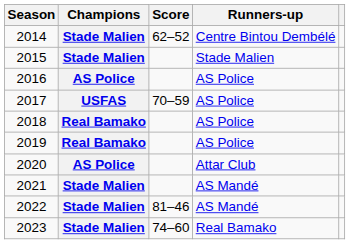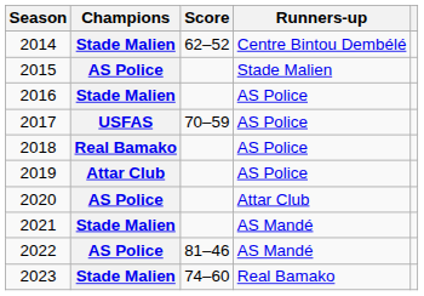2015 | Champions: Stade Malien -> AS Police
2016 | Champions: AS Police -> Stade Malien
2019 | Champions: Real Bamako -> Attar Club
2022 | Champions: Stade Malien -> AS Police
